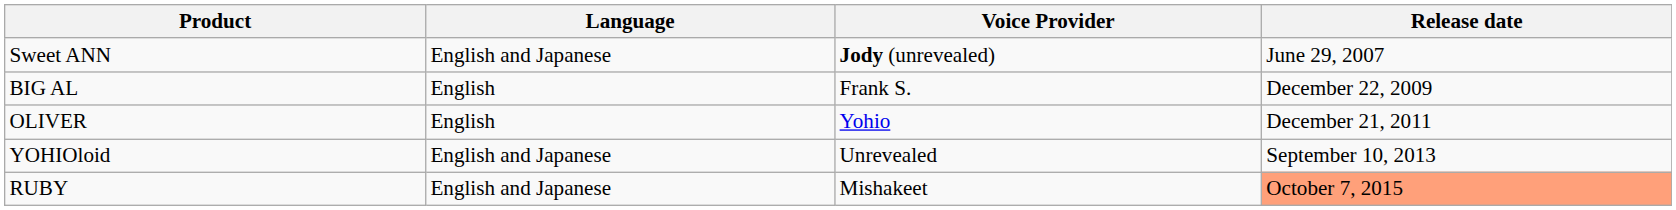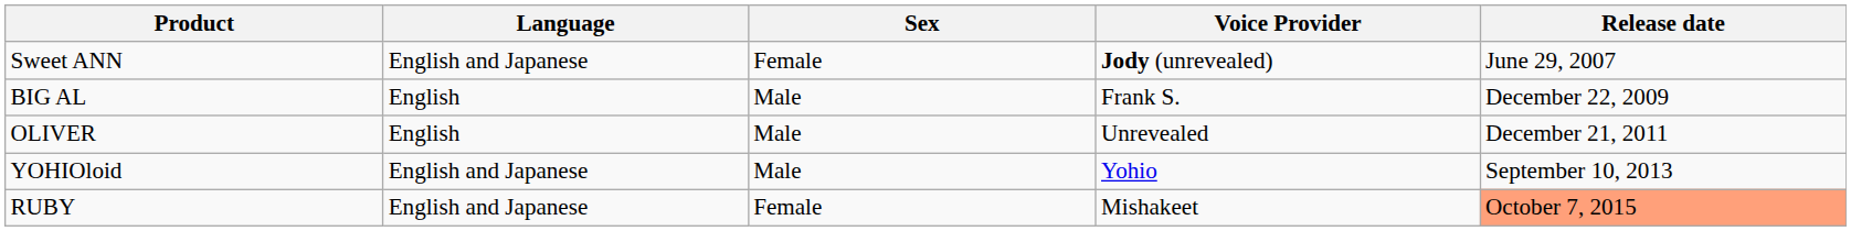+ column: Sex | Female | Male | Male | Male | Female
OLIVER | Voice Provider: Yohio -> Unrevealed
YOHIOloid | Voice Provider: Unrevealed -> Yohio
